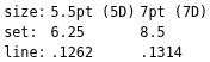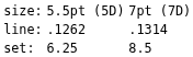rows swapped: set: <-> line:
